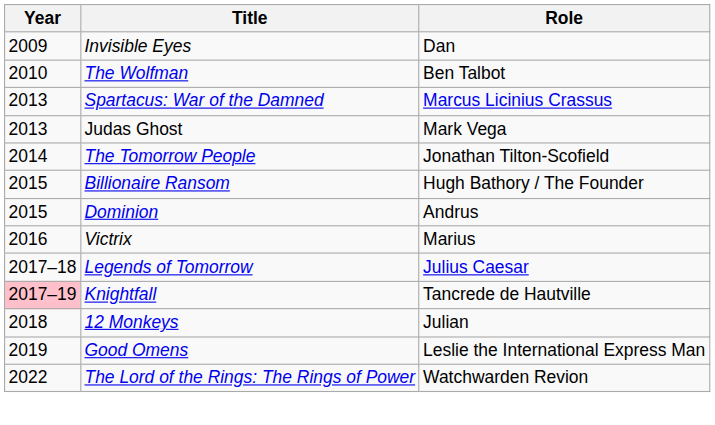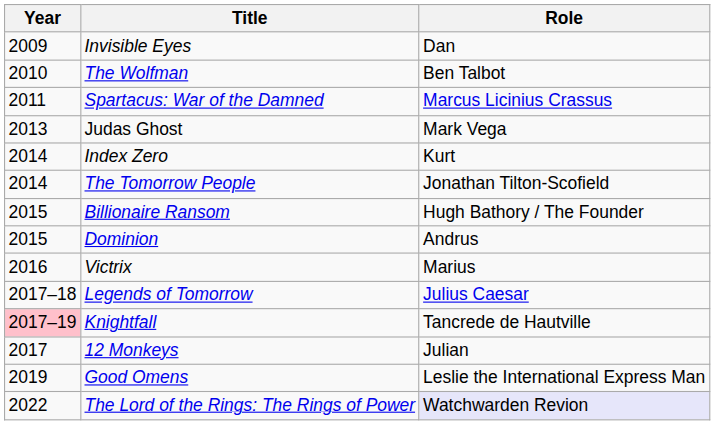Spartacus: War of the Damned | Year: 2013 -> 2011
+ row: 2014 | Index Zero | Kurt
12 Monkeys | Year: 2018 -> 2017
The Lord of the Rings: The Rings of Power | Role: no background -> lavender background
